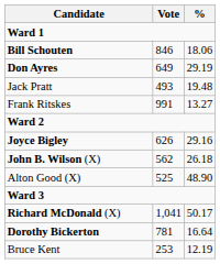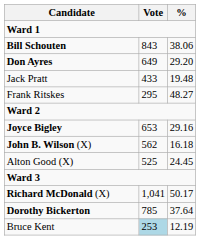Bill Schouten | Vote: 846 -> 843
Bill Schouten | %: 18.06 -> 38.06
Don Ayres | %: 29.19 -> 29.20
Jack Pratt | Vote: 493 -> 433
Frank Ritskes | Vote: 991 -> 295
Frank Ritskes | %: 13.27 -> 48.27
Joyce Bigley | Vote: 626 -> 653
John B. Wilson (X) | %: 26.18 -> 16.18
Alton Good (X) | %: 48.90 -> 24.45
Dorothy Bickerton | Vote: 781 -> 785
Dorothy Bickerton | %: 16.64 -> 37.64
Bruce Kent | Vote: no background -> lightblue background
